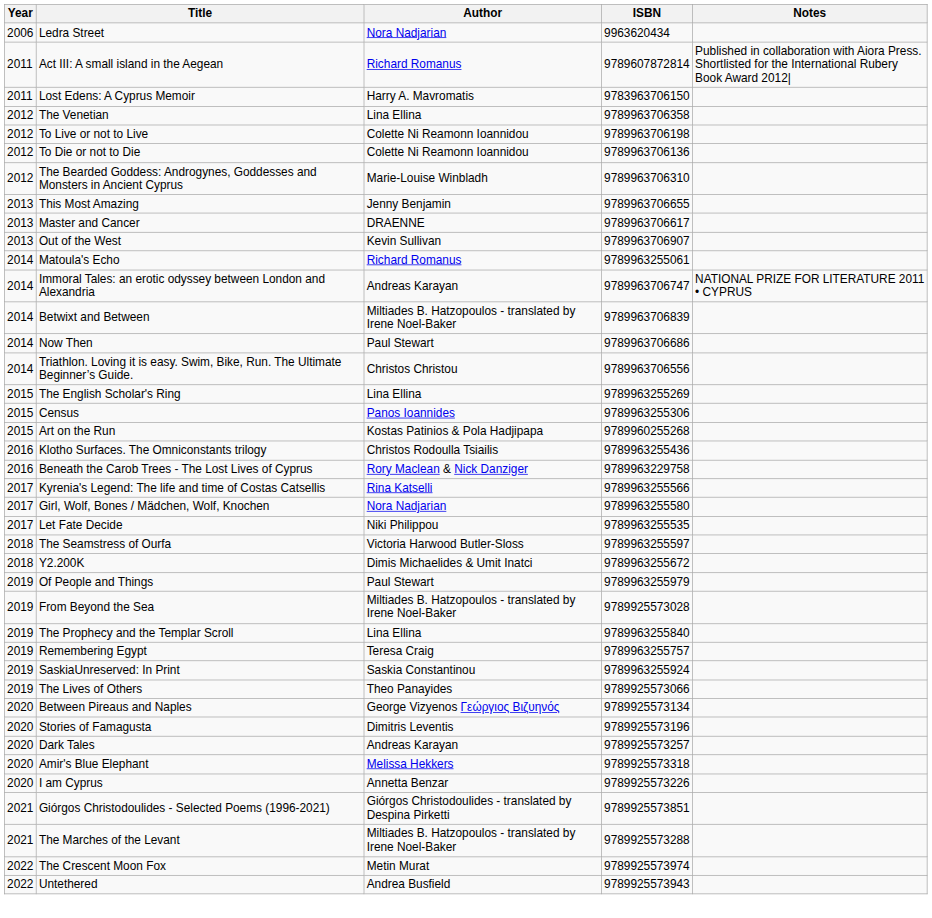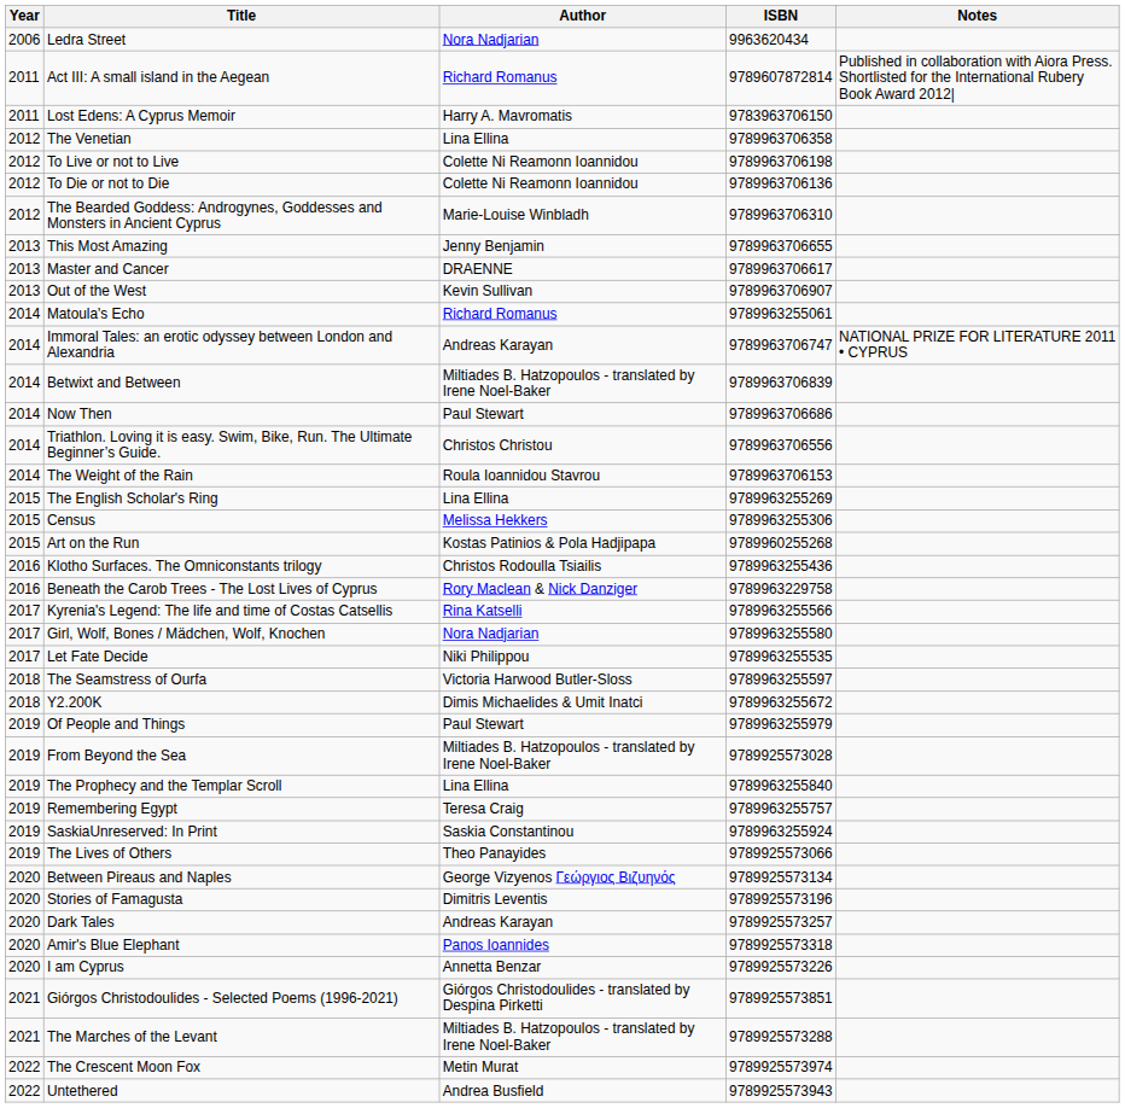+ row: 2014 | The Weight of the Rain | Roula Ioannidou Stavrou | 9789963706153
Census | Author: Panos Ioannides -> Melissa Hekkers
Amir's Blue Elephant | Author: Melissa Hekkers -> Panos Ioannides
